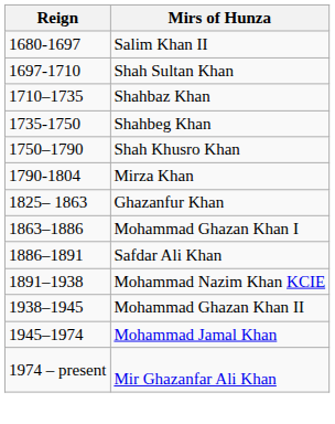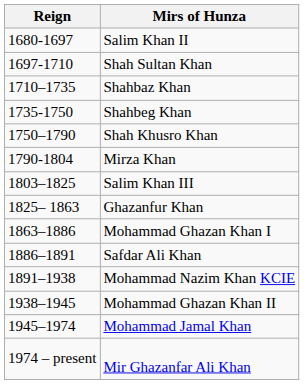+ row: 1803–1825 | Salim Khan III
